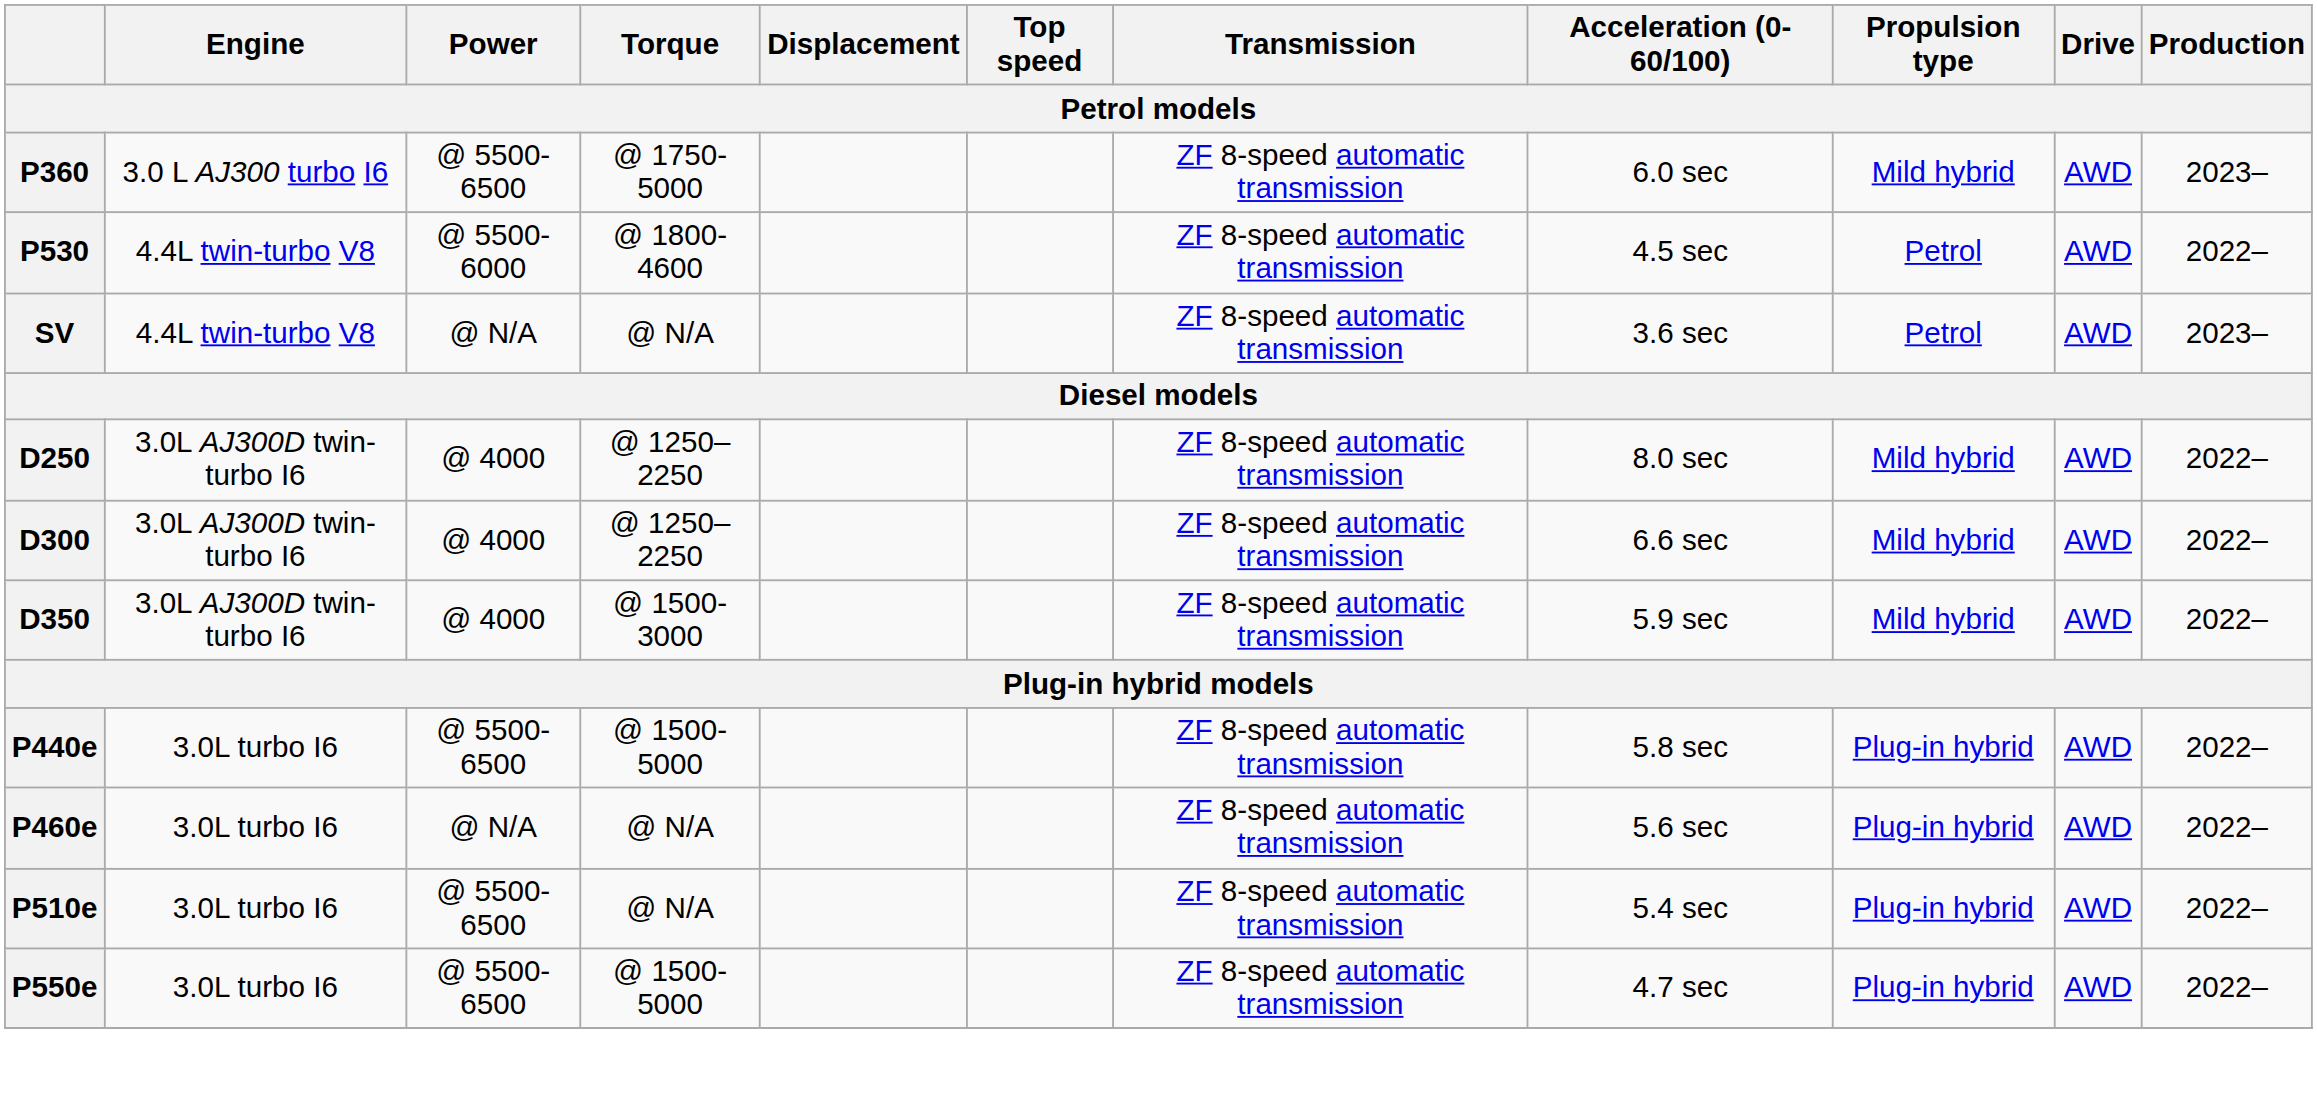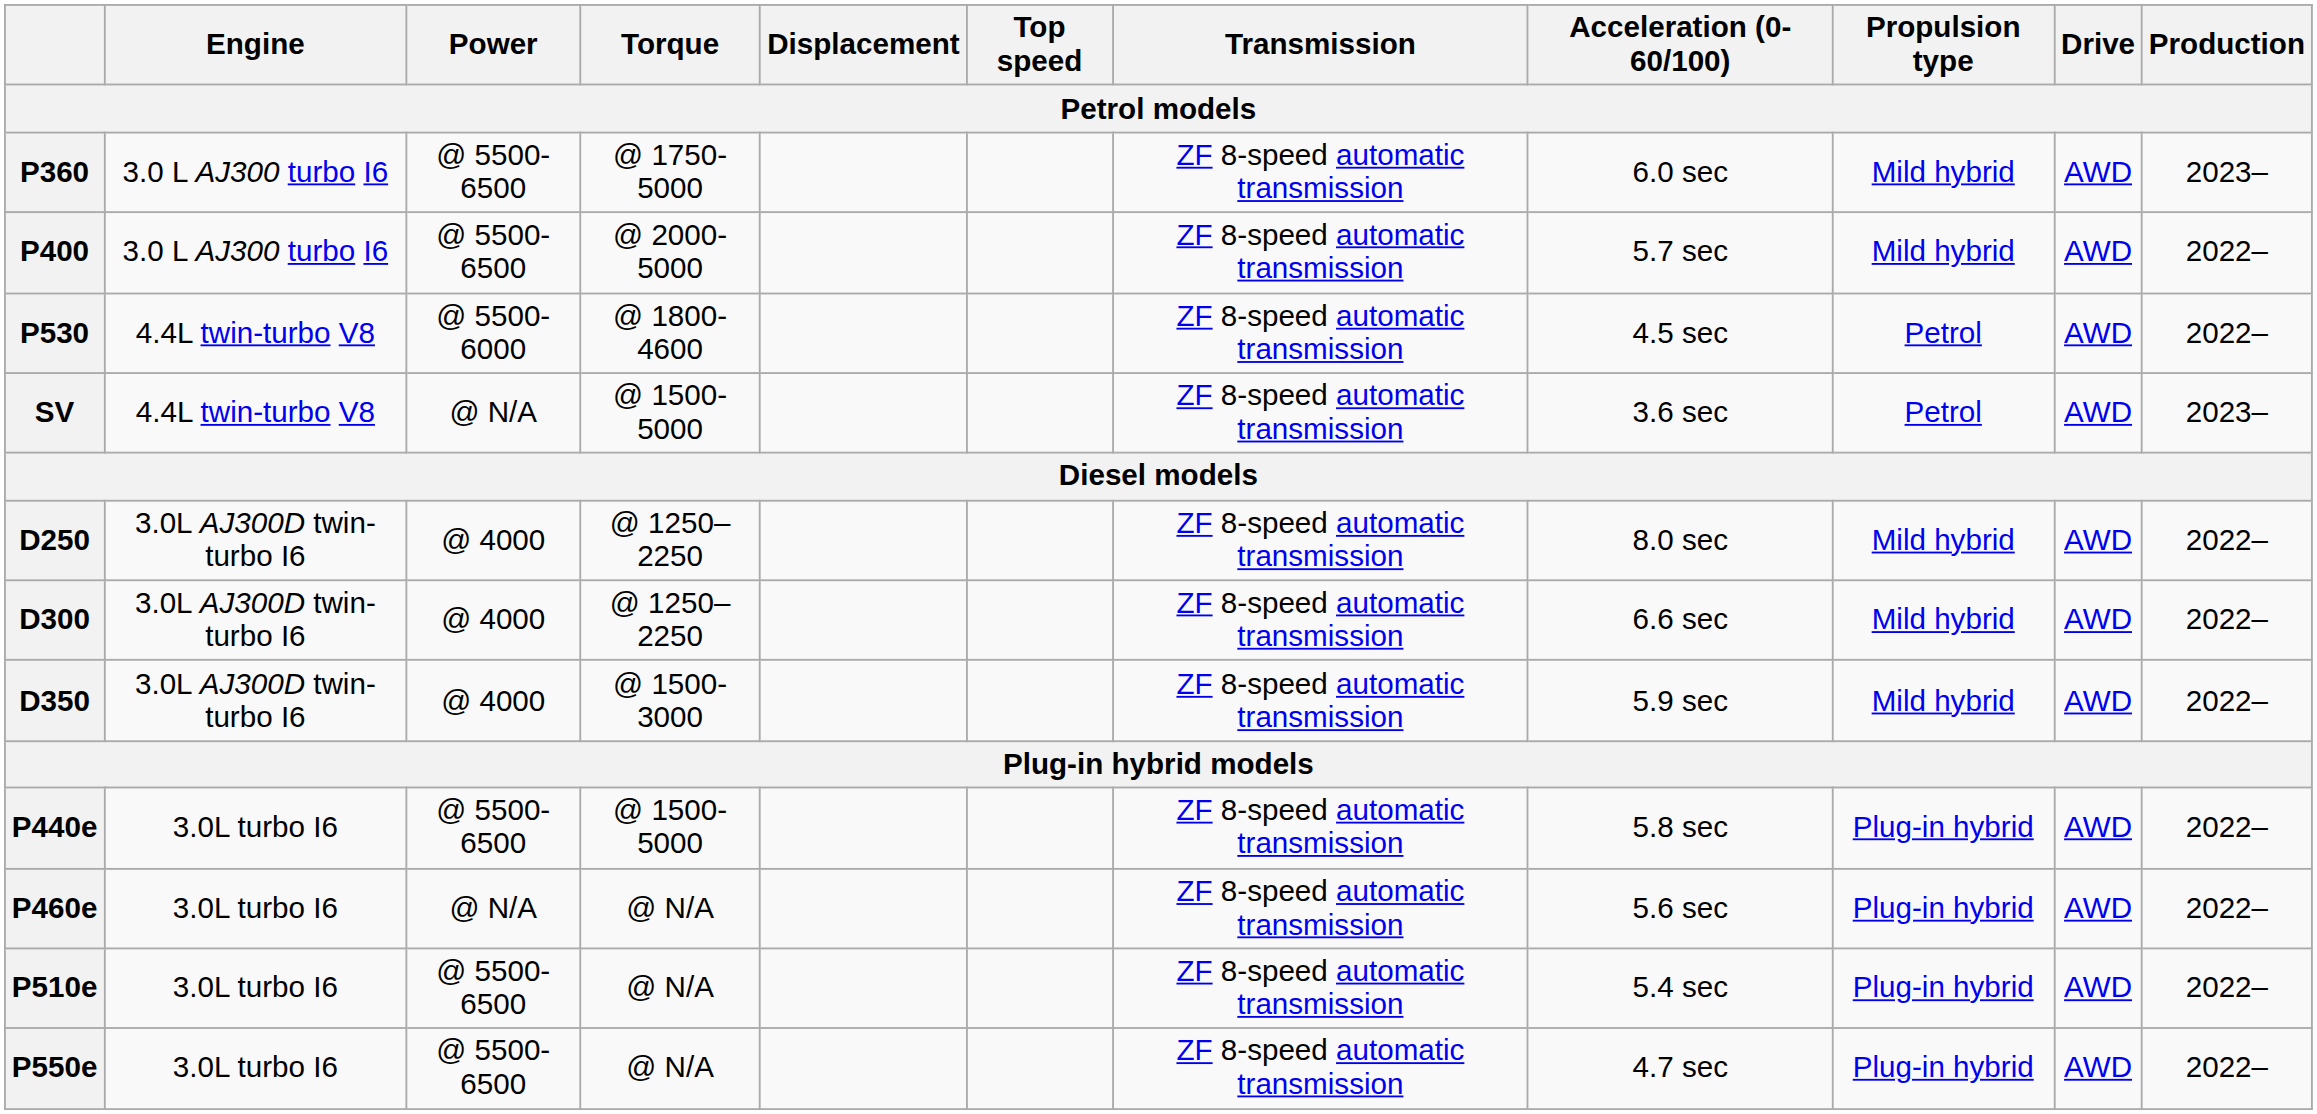+ row: P400 | 3.0 L AJ300 turbo I6 | @ 5500-6500 | @ 2000-5000 | ZF 8-speed automatic transmission | 5.7 sec | Mild hybrid | AWD | 2022–
SV | Torque: @ N/A -> @ 1500-5000
P550e | Torque: @ 1500-5000 -> @ N/A
